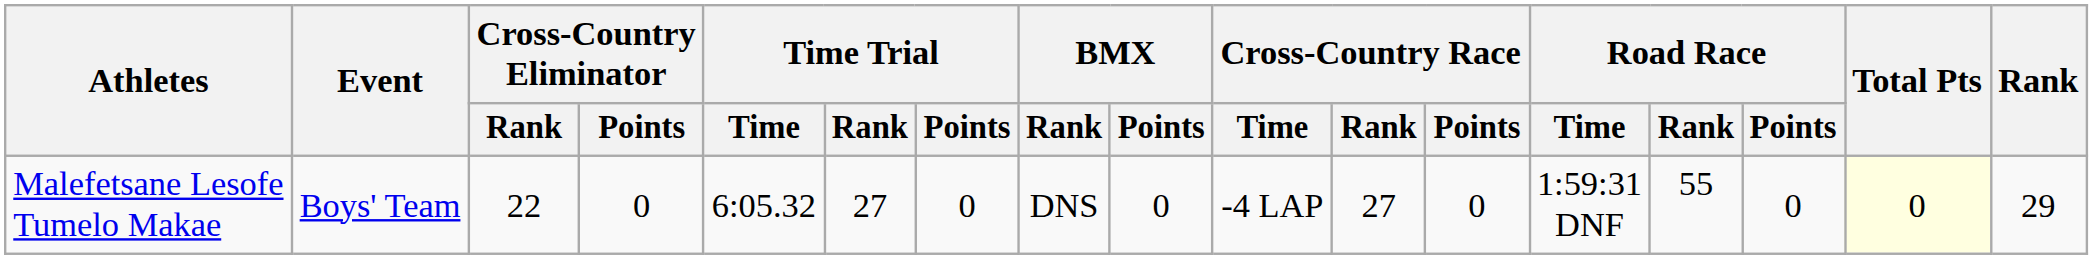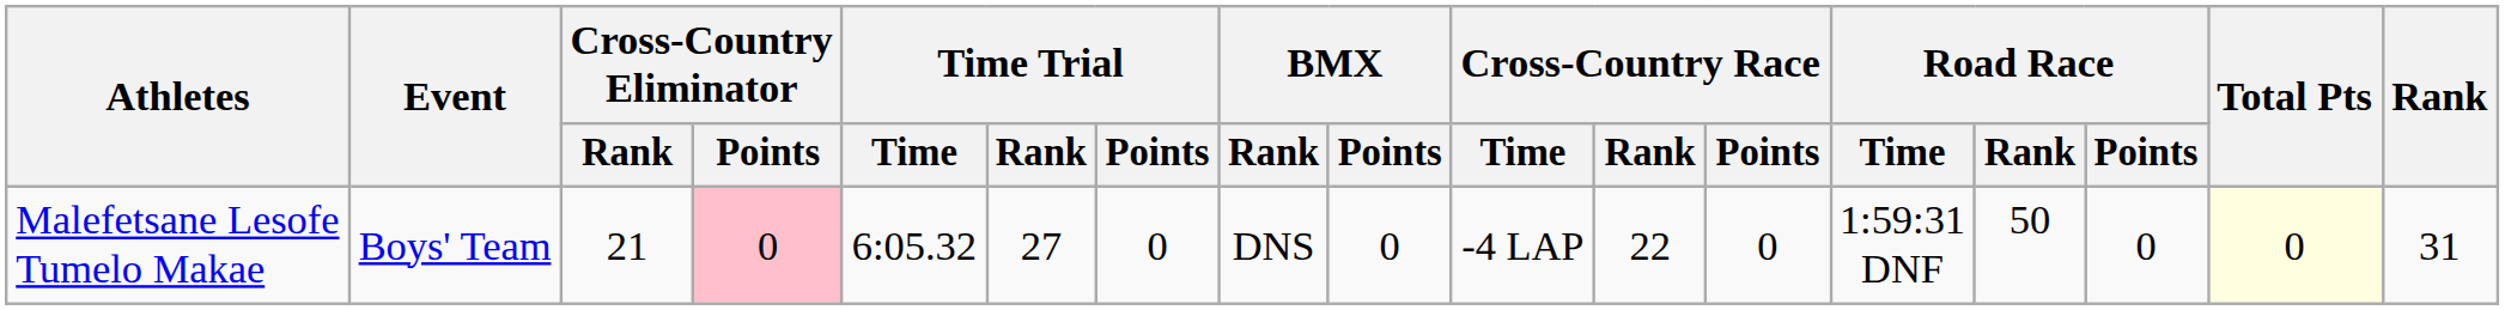Malefetsane Lesofe Tumelo Makae | Cross-Country Eliminator / Rank: 22 -> 21
Malefetsane Lesofe Tumelo Makae | Cross-Country Eliminator / Points: no background -> pink background
Malefetsane Lesofe Tumelo Makae | Cross-Country Race / Rank: 27 -> 22
Malefetsane Lesofe Tumelo Makae | Road Race / Rank: 55 -> 50
Malefetsane Lesofe Tumelo Makae | Rank: 29 -> 31
